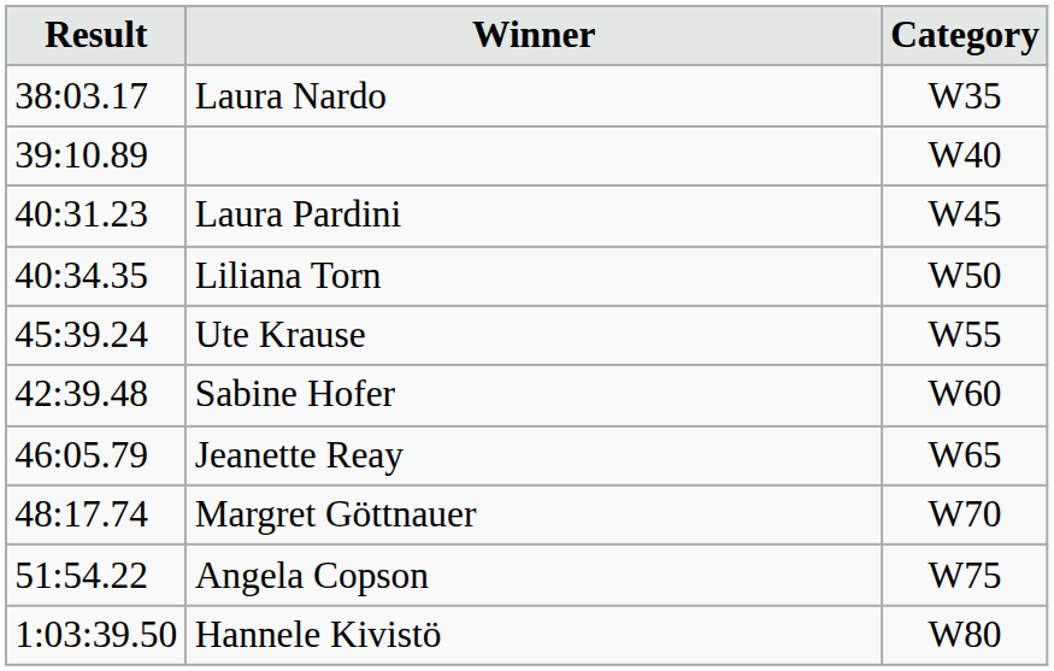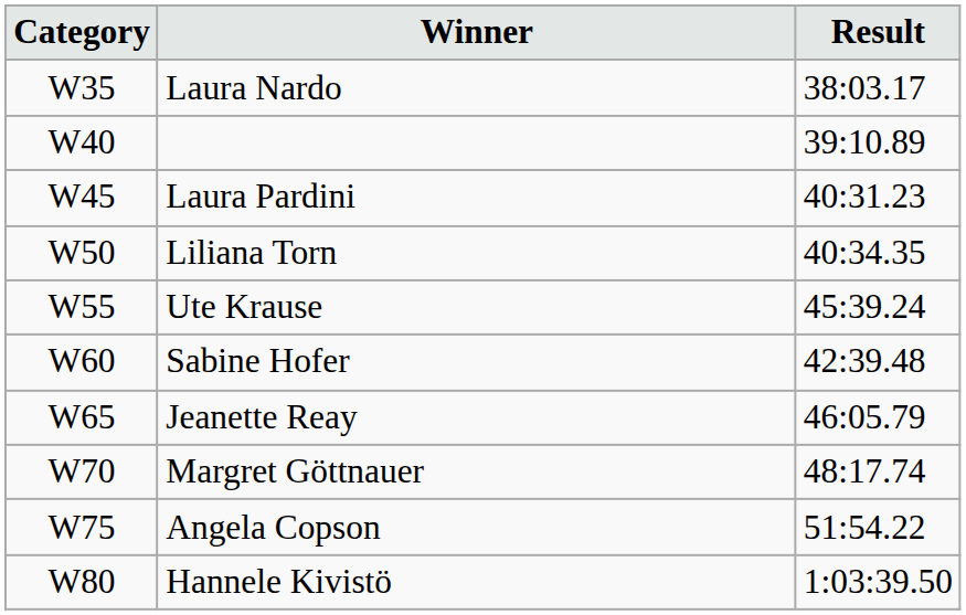columns swapped: Category <-> Result
